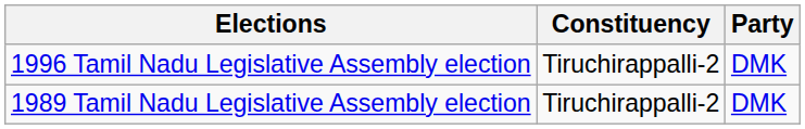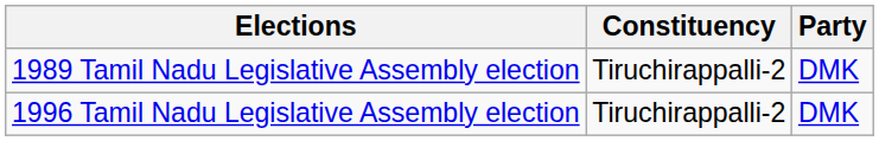rows swapped: 1989 Tamil Nadu Legislative Assembly election <-> 1996 Tamil Nadu Legislative Assembly election
